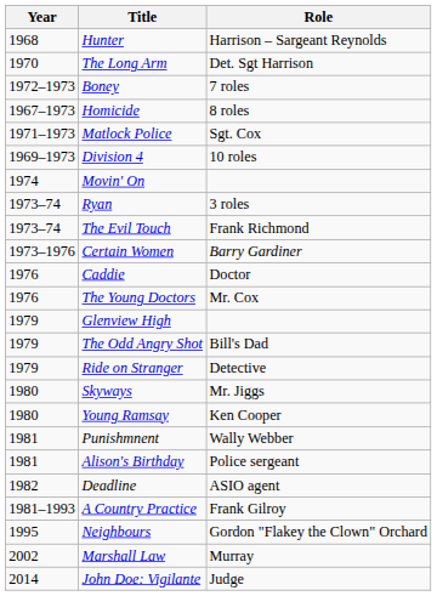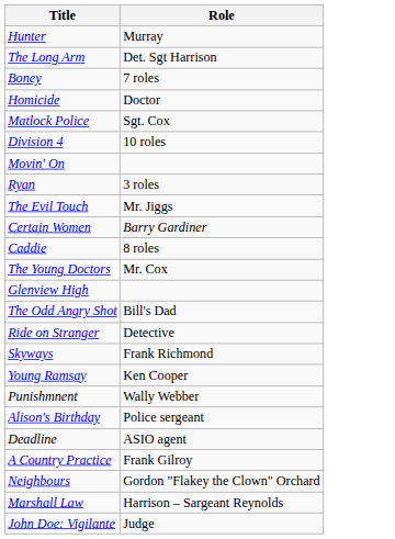- column: Year | 1968 | 1970 | 1972–1973 | 1967–1973 | 1971–1973 | 1969–1973 | 1974 | 1973–74 | 1973–74 | 1973–1976 | 1976 | 1976 | 1979 | 1979 | 1979 | 1980 | 1980 | 1981 | 1981 | 1982 | 1981–1993 | 1995 | 2002 | 2014
Hunter | Role: Harrison – Sargeant Reynolds -> Murray
Homicide | Role: 8 roles -> Doctor
The Evil Touch | Role: Frank Richmond -> Mr. Jiggs
Caddie | Role: Doctor -> 8 roles
Skyways | Role: Mr. Jiggs -> Frank Richmond
Marshall Law | Role: Murray -> Harrison – Sargeant Reynolds
